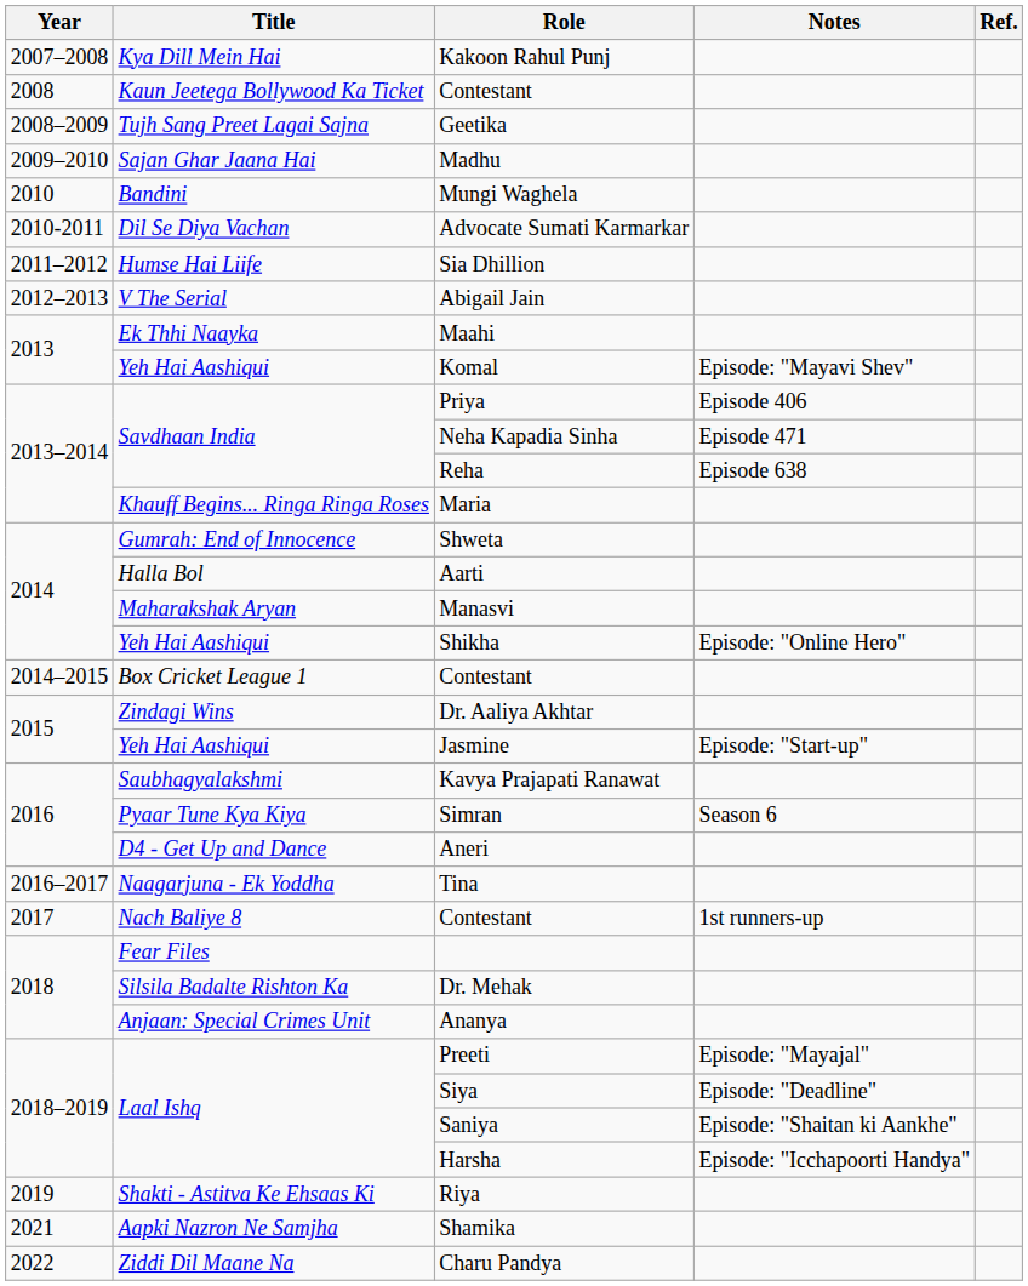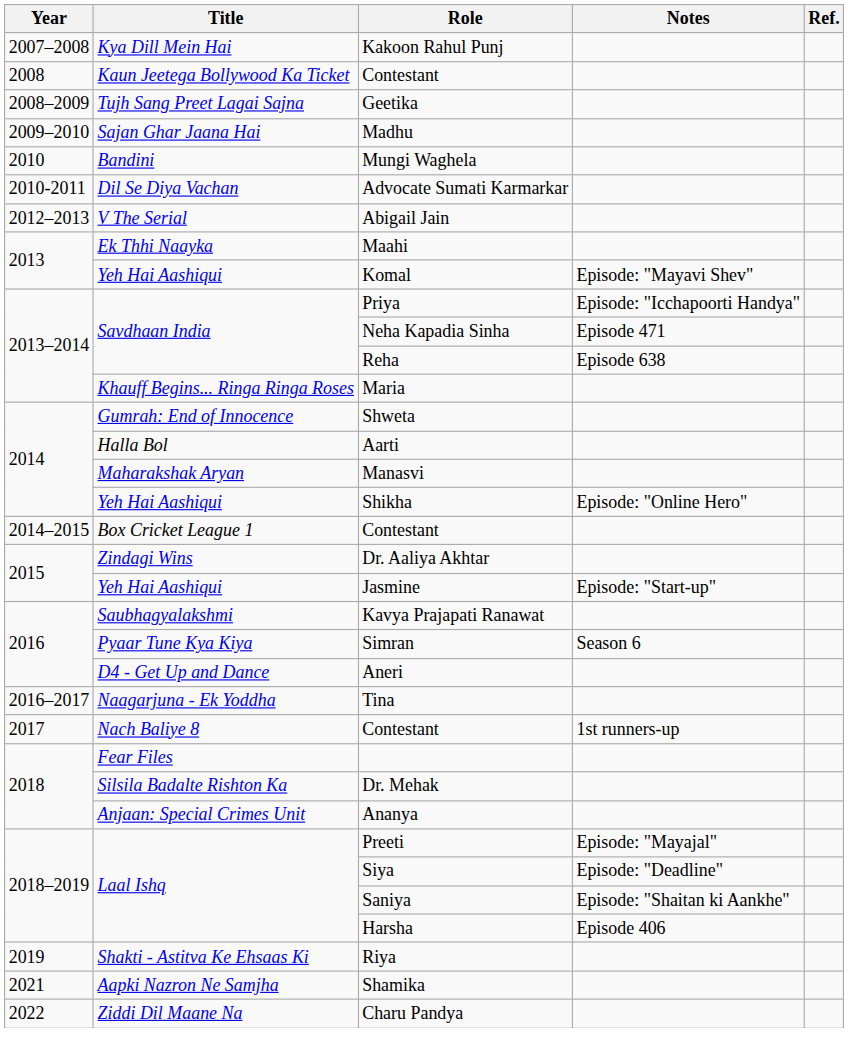- row: 2011–2012 | Humse Hai Liife | Sia Dhillion
Priya | Notes: Episode 406 -> Episode: "Icchapoorti Handya"
Harsha | Notes: Episode: "Icchapoorti Handya" -> Episode 406
